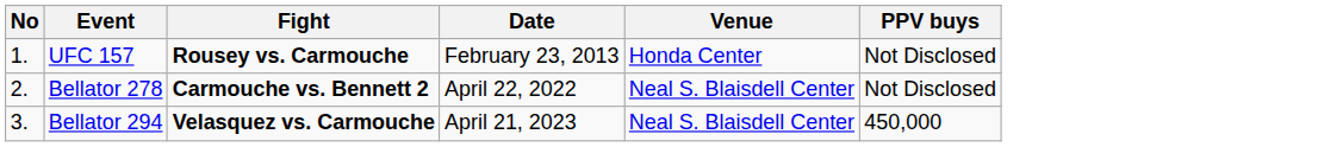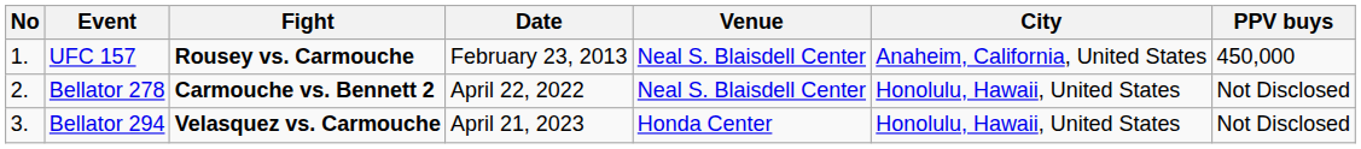+ column: City | Anaheim, California, United States | Honolulu, Hawaii, United States | Honolulu, Hawaii, United States
UFC 157 | Venue: Honda Center -> Neal S. Blaisdell Center
UFC 157 | PPV buys: Not Disclosed -> 450,000
Bellator 294 | Venue: Neal S. Blaisdell Center -> Honda Center
Bellator 294 | PPV buys: 450,000 -> Not Disclosed
